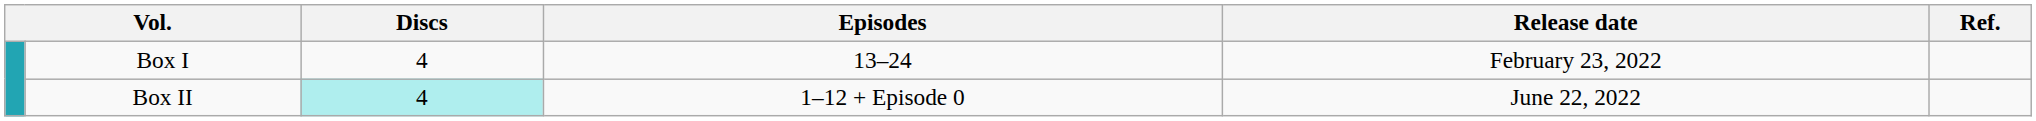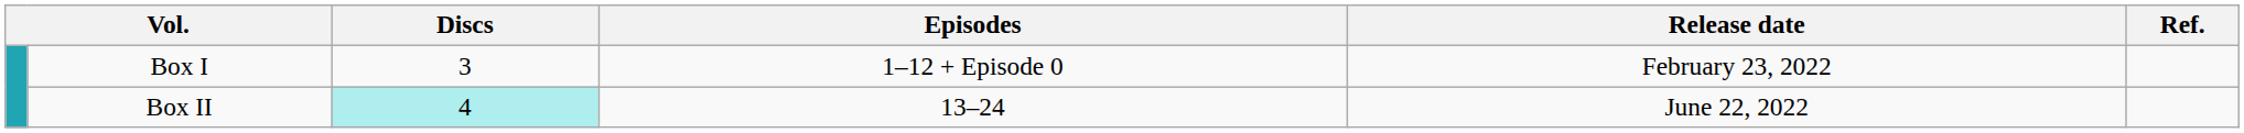Box I | Discs: 4 -> 3
Box I | Episodes: 13–24 -> 1–12 + Episode 0
Box II | Episodes: 1–12 + Episode 0 -> 13–24
